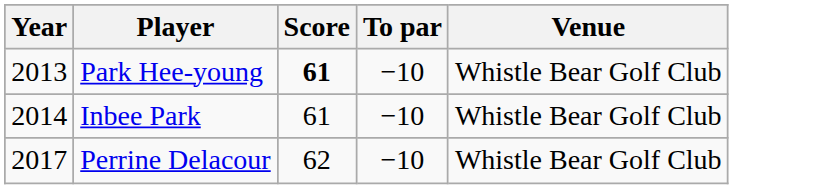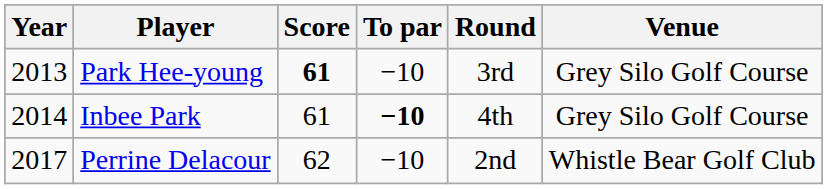+ column: Round | 3rd | 4th | 2nd
Park Hee-young | Venue: Whistle Bear Golf Club -> Grey Silo Golf Course
Inbee Park | To par: normal -> bold
Inbee Park | Venue: Whistle Bear Golf Club -> Grey Silo Golf Course
